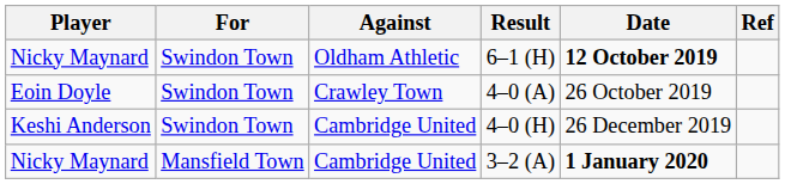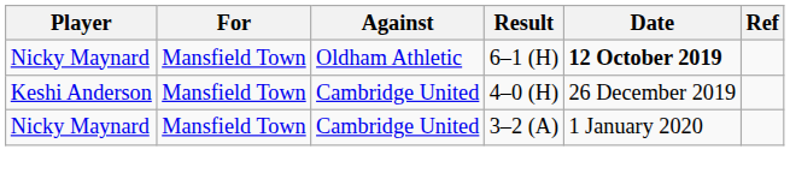6–1 (H) | For: Swindon Town -> Mansfield Town
- row: Eoin Doyle | Swindon Town | Crawley Town | 4–0 (A) | 26 October 2019
4–0 (H) | For: Swindon Town -> Mansfield Town
3–2 (A) | Date: bold -> normal
